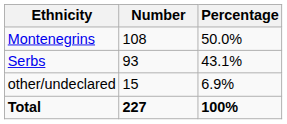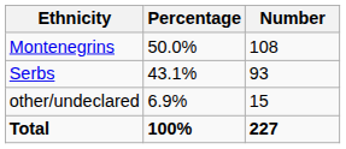columns swapped: Number <-> Percentage
